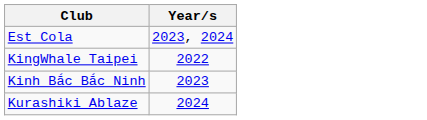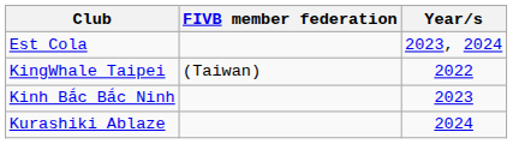+ column: FIVB member federation | (Taiwan)
